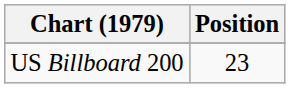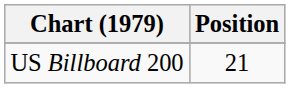US Billboard 200 | Position: 23 -> 21
